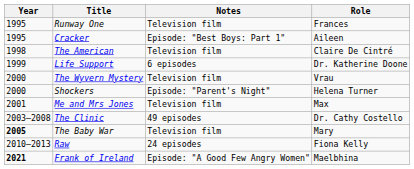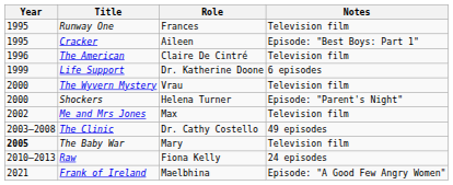columns swapped: Role <-> Notes
The American | Year: 1998 -> 1996
Me and Mrs Jones | Year: 2001 -> 2002
Frank of Ireland | Year: bold -> normal
